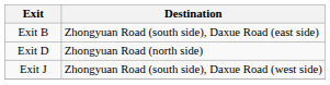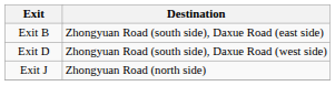Exit D | Destination: Zhongyuan Road (north side) -> Zhongyuan Road (south side), Daxue Road (west side)
Exit J | Destination: Zhongyuan Road (south side), Daxue Road (west side) -> Zhongyuan Road (north side)
